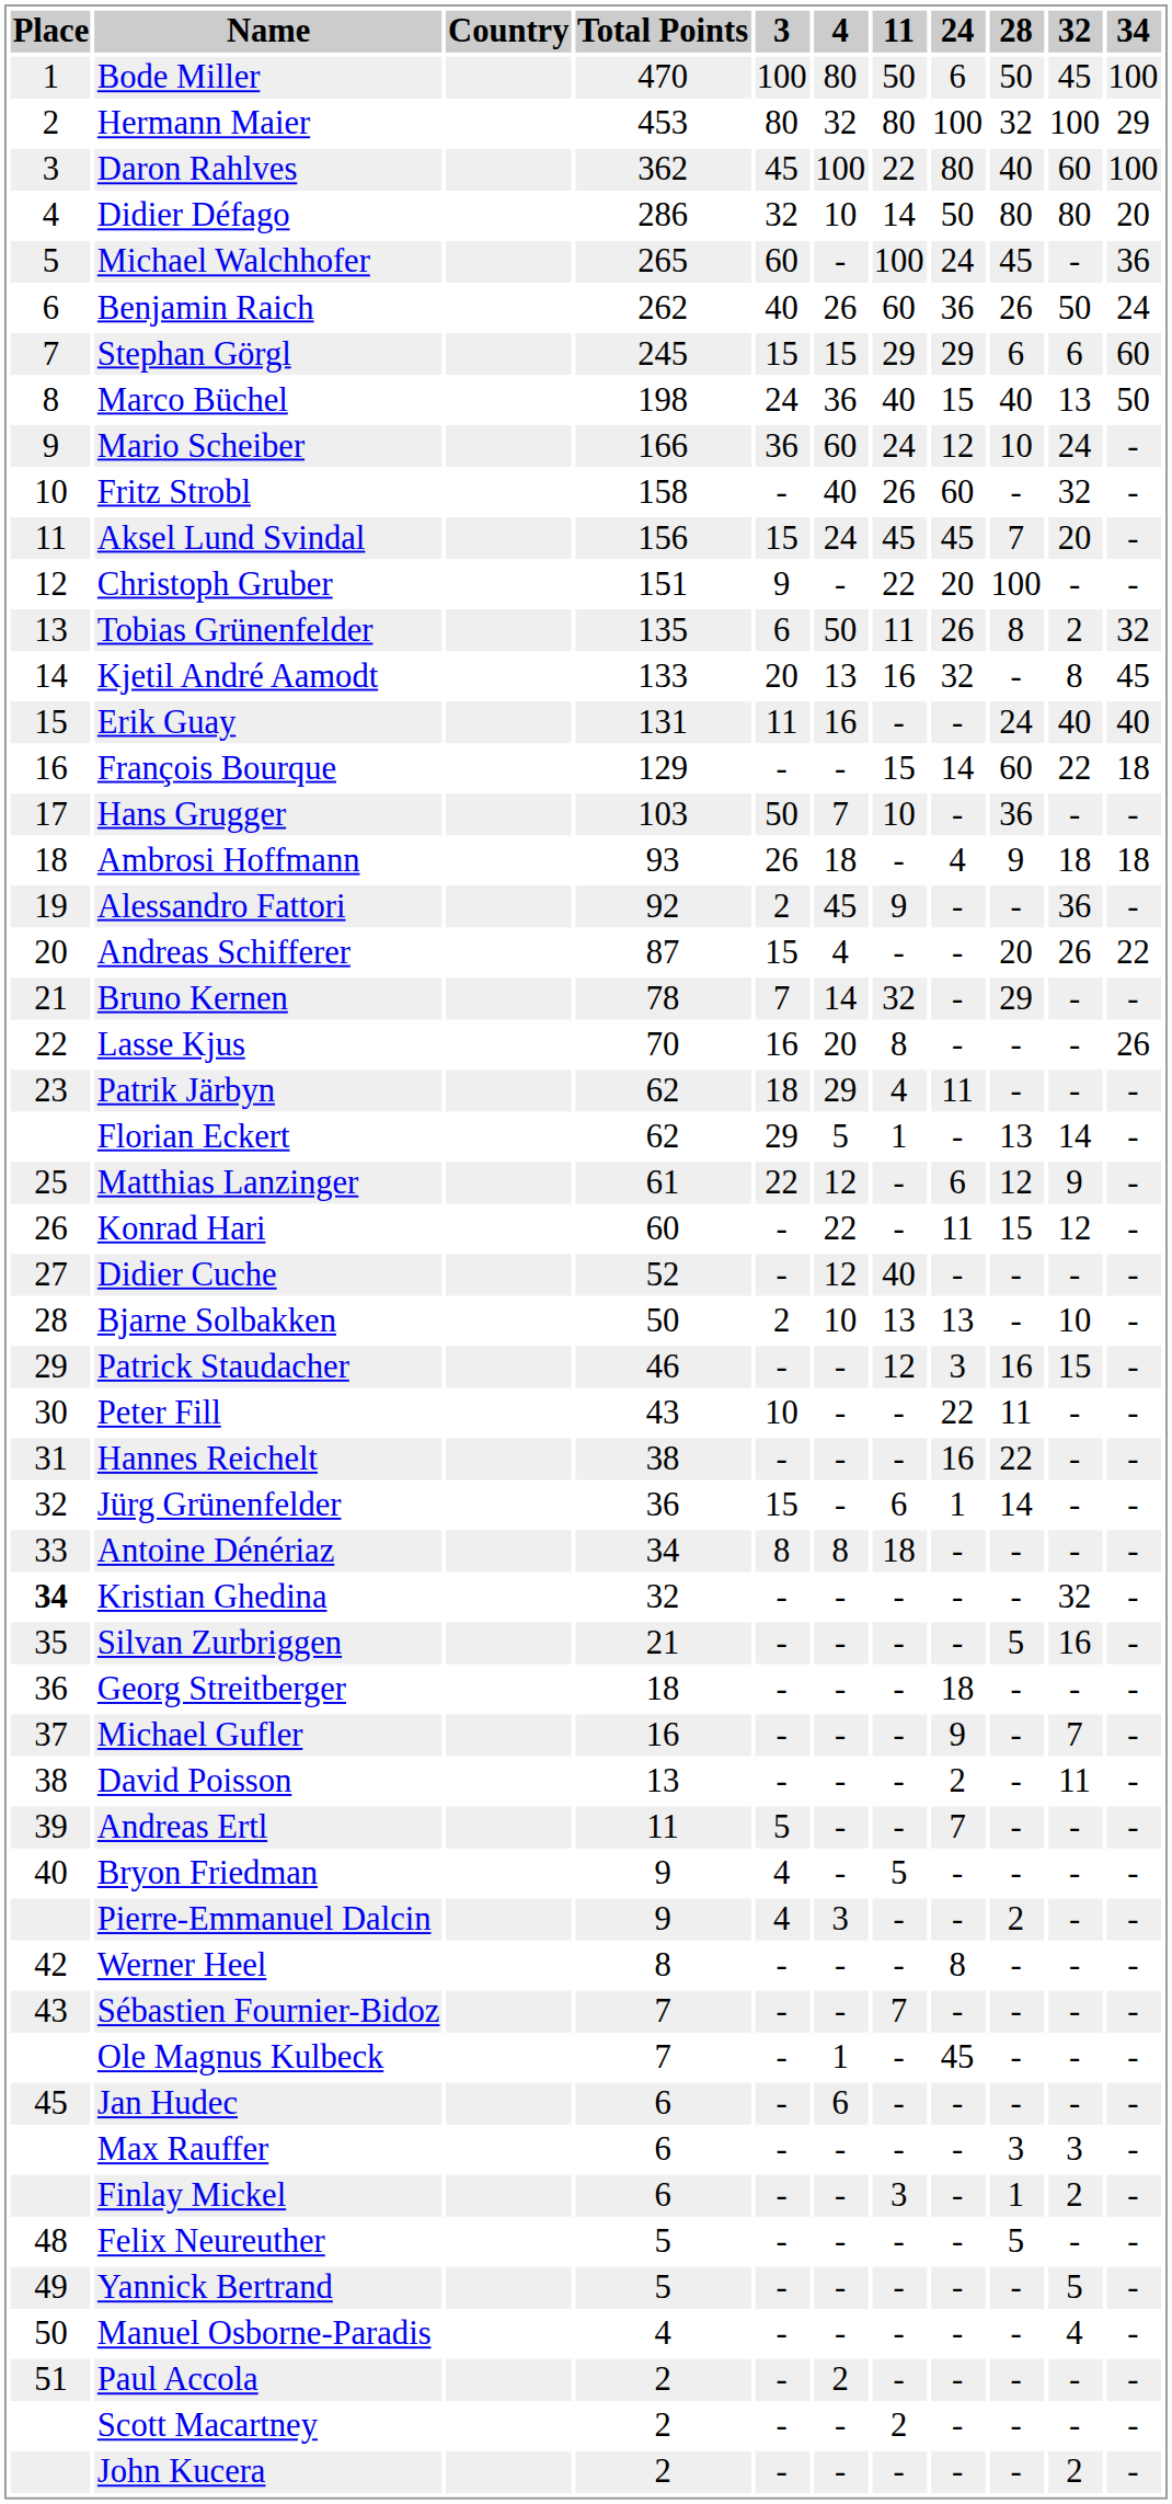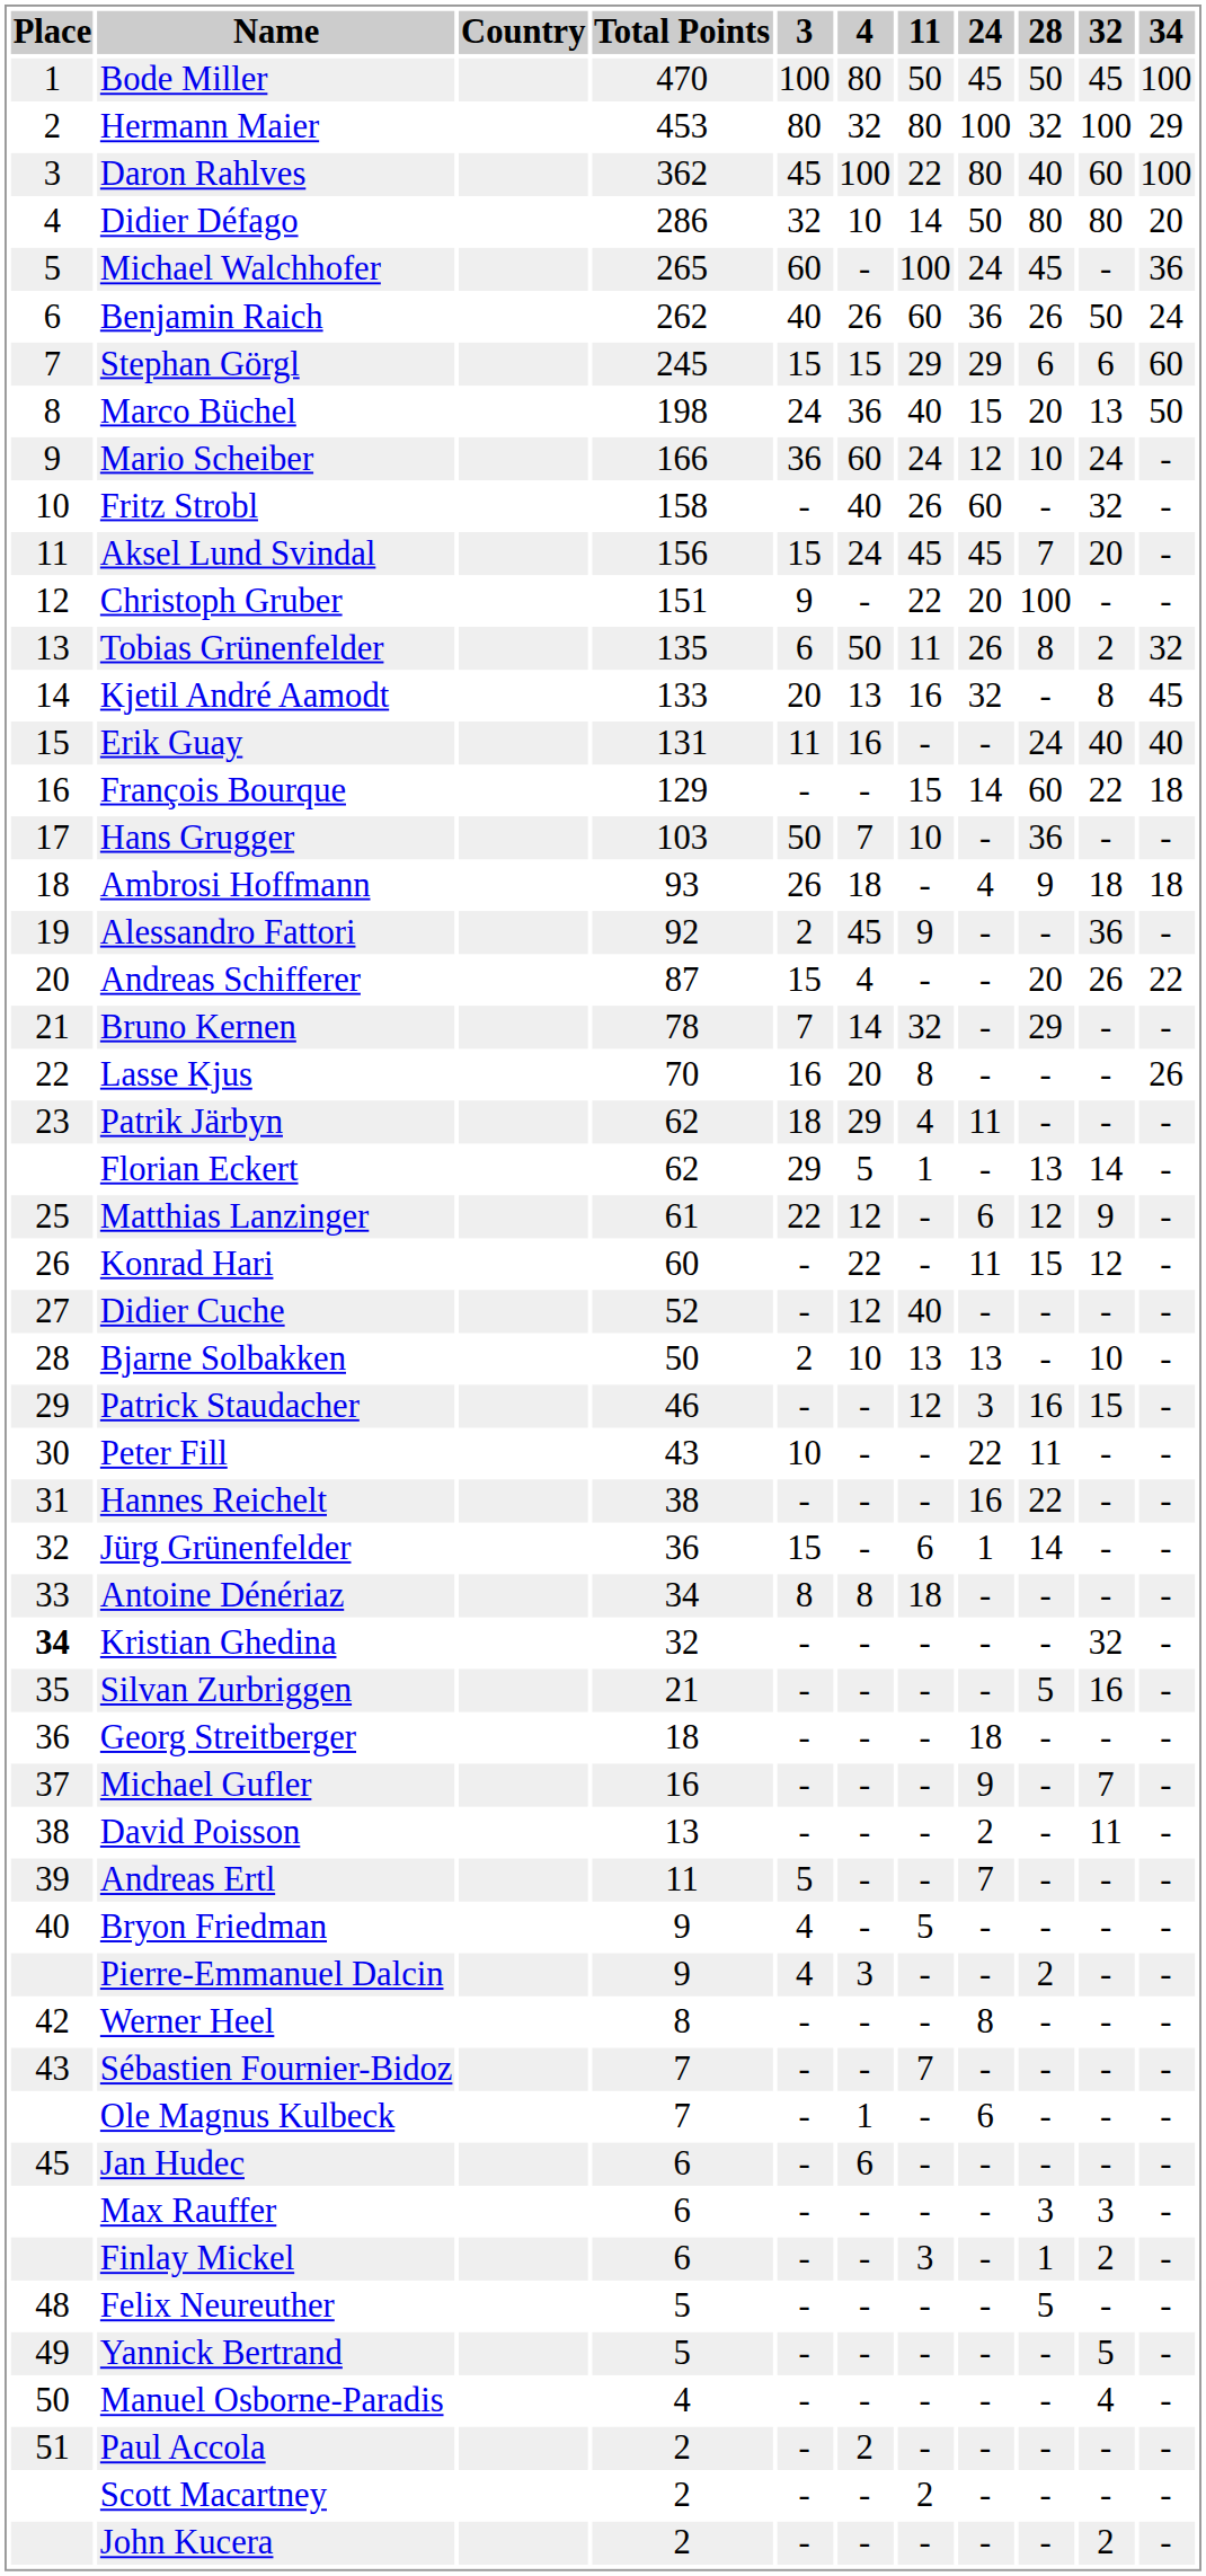Bode Miller | 24: 6 -> 45
Marco Büchel | 28: 40 -> 20
Ole Magnus Kulbeck | 24: 45 -> 6
